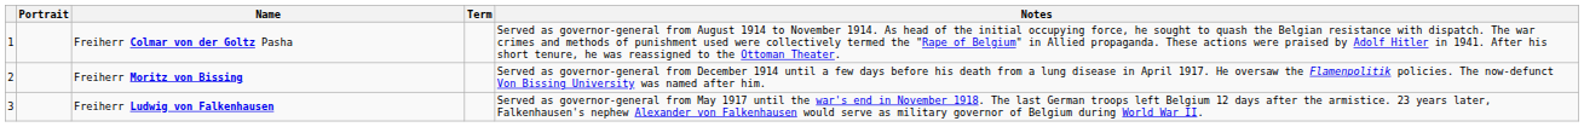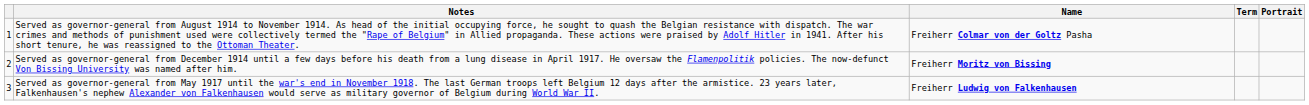columns swapped: Portrait <-> Notes
